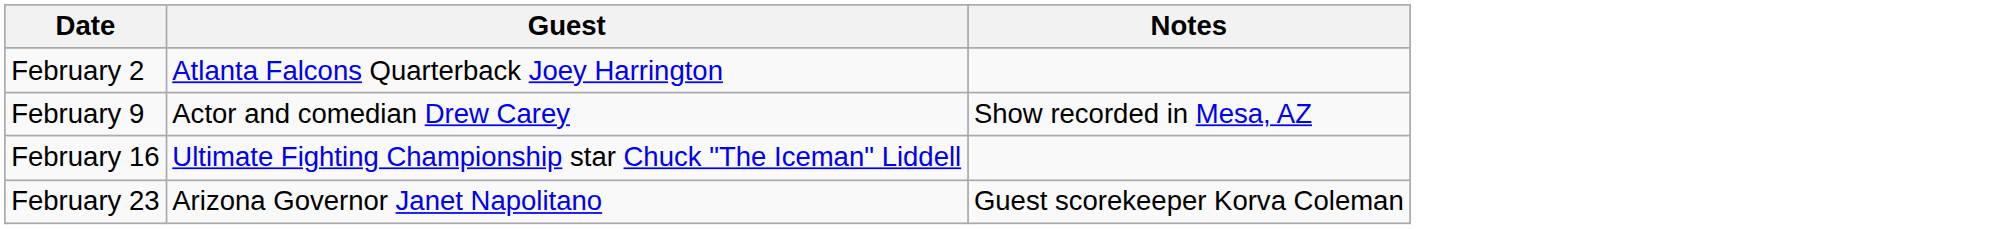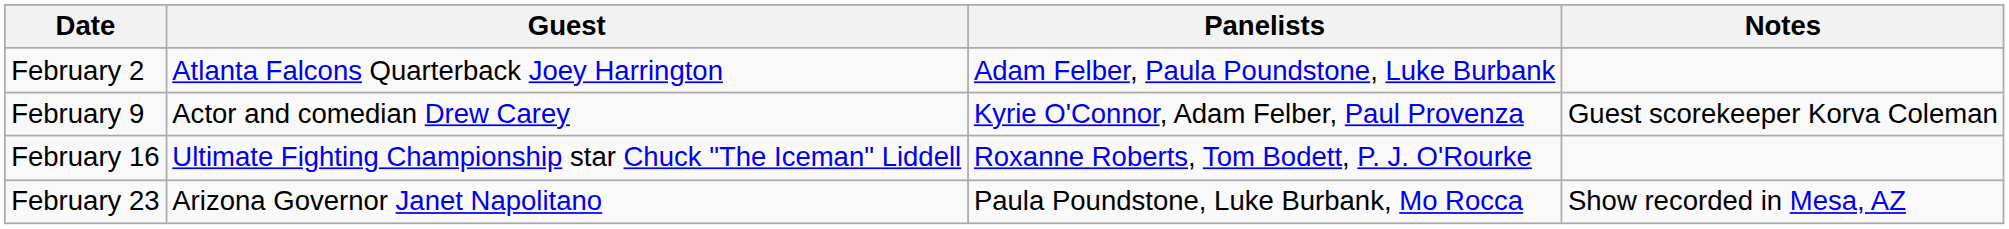+ column: Panelists | Adam Felber, Paula Poundstone, Luke Burbank | Kyrie O'Connor, Adam Felber, Paul Provenza | Roxanne Roberts, Tom Bodett, P. J. O'Rourke | Paula Poundstone, Luke Burbank, Mo Rocca
February 9 | Notes: Show recorded in Mesa, AZ -> Guest scorekeeper Korva Coleman
February 23 | Notes: Guest scorekeeper Korva Coleman -> Show recorded in Mesa, AZ
